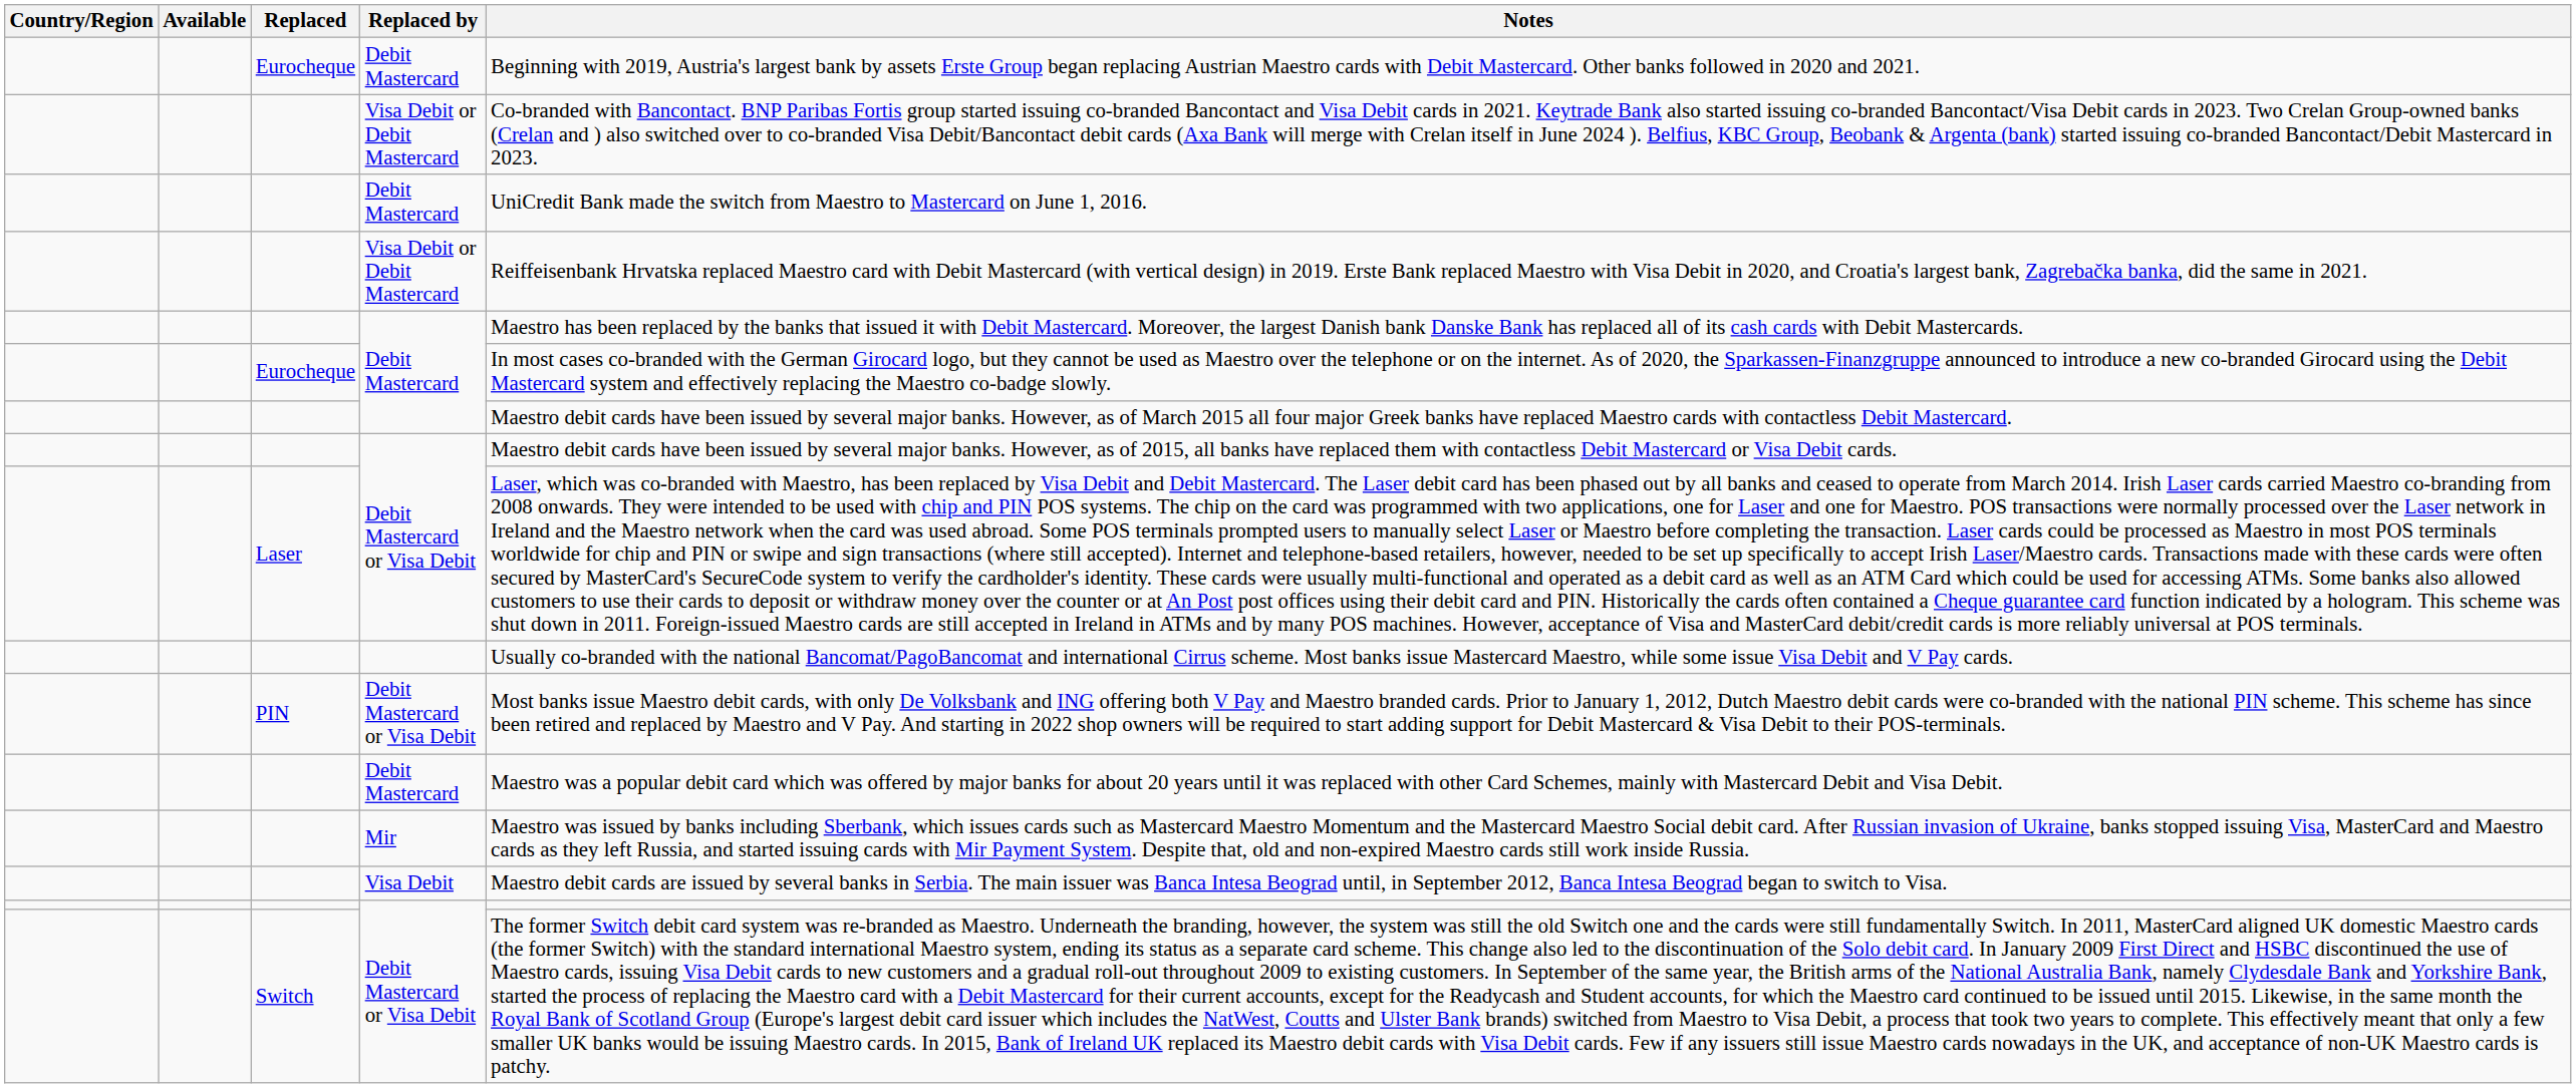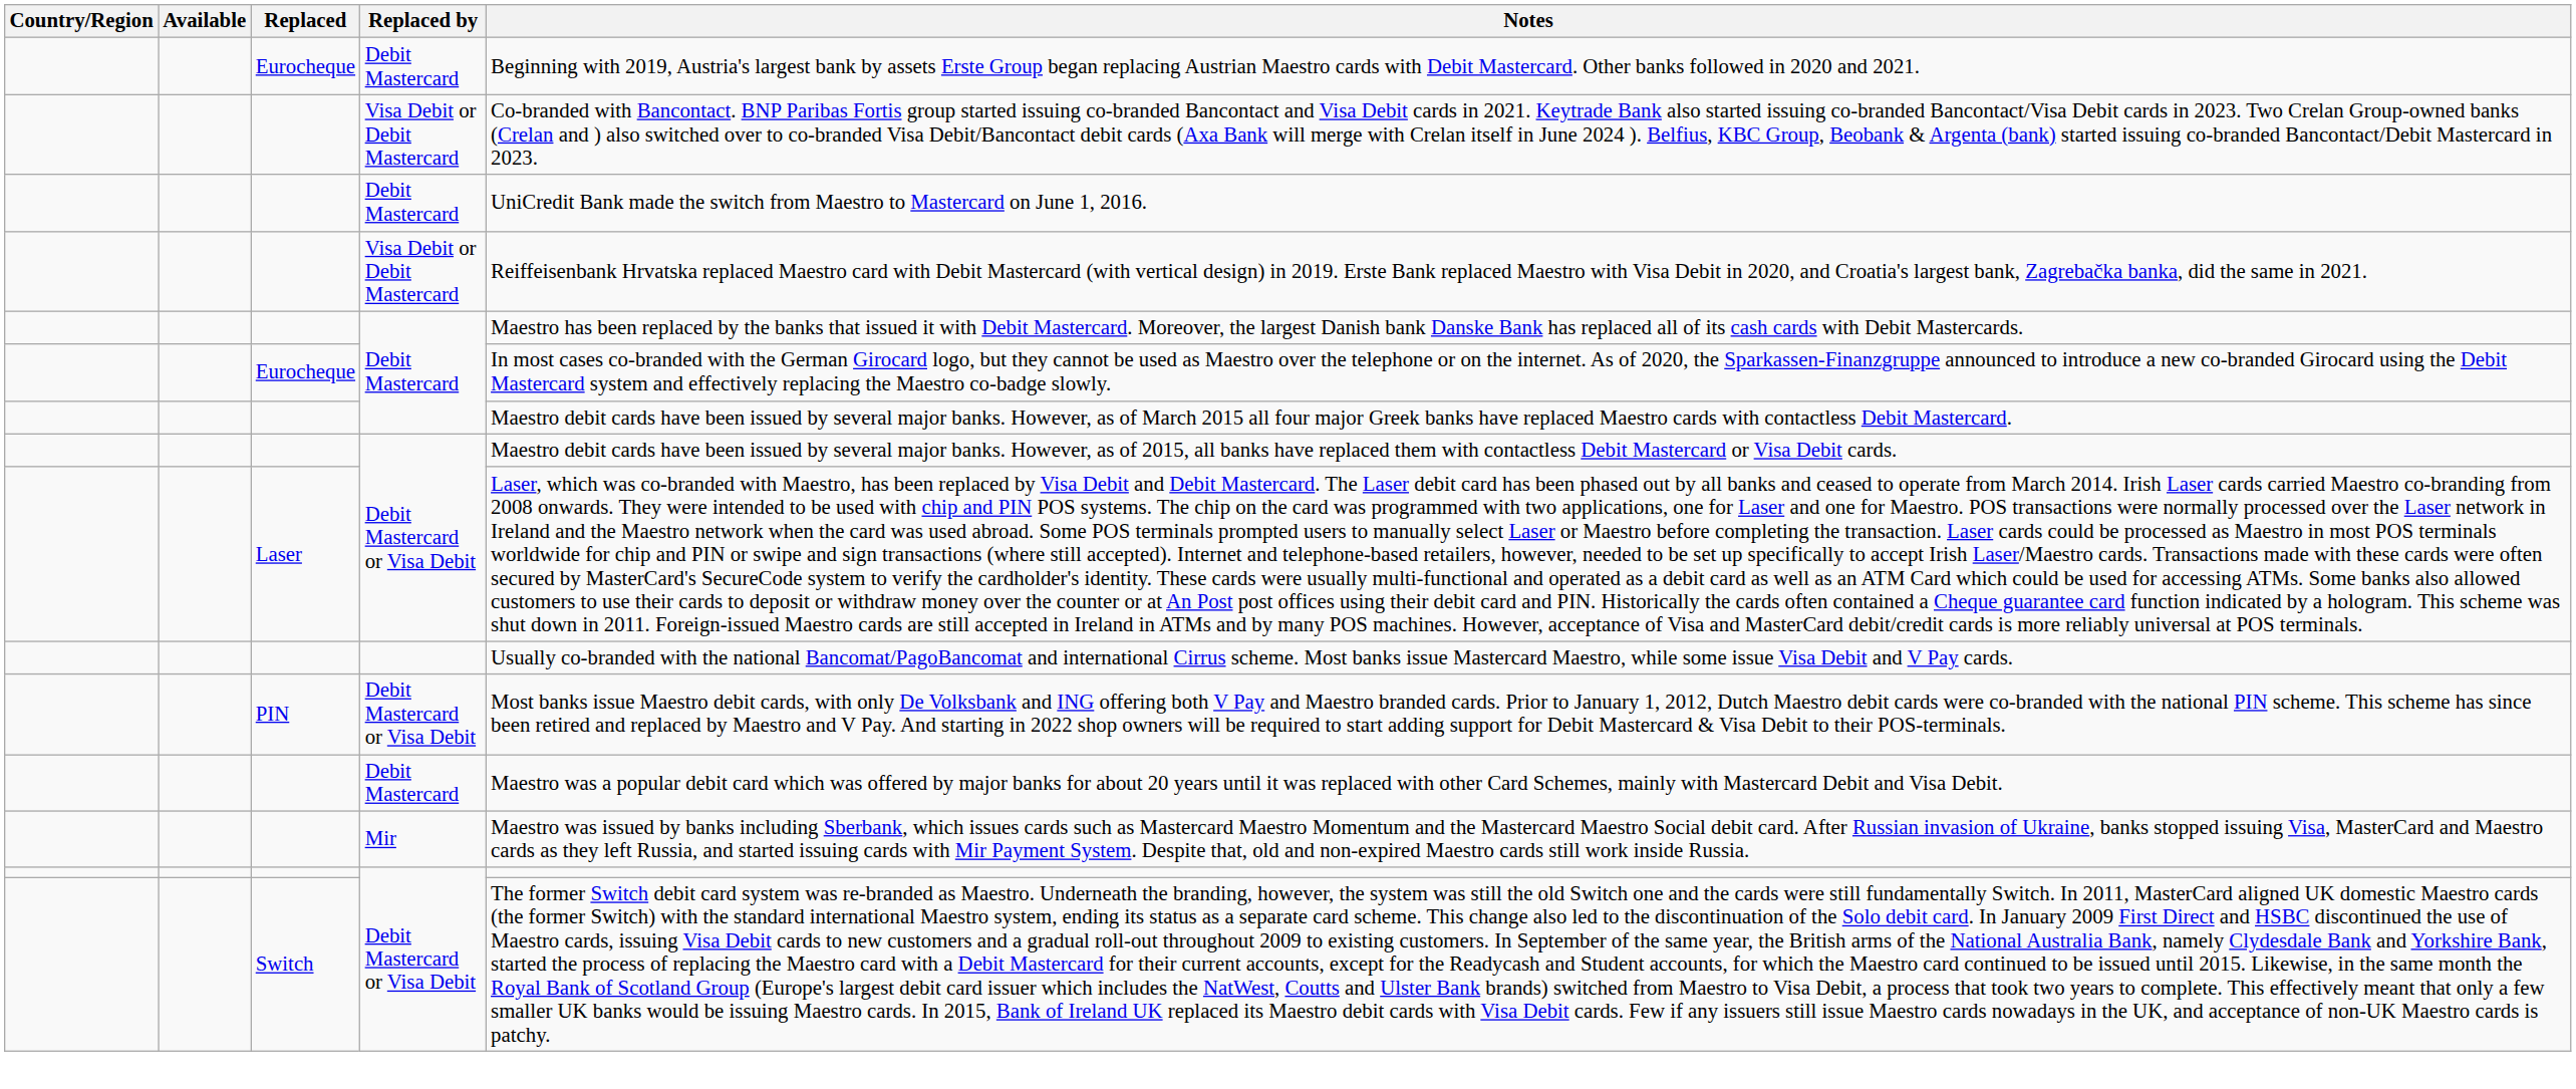- row: Visa Debit | Maestro debit cards are issued by several banks in Serbia. The main issuer was Banca Intesa Beograd until, in September 2012, Banca Intesa Beograd began to switch to Visa.
